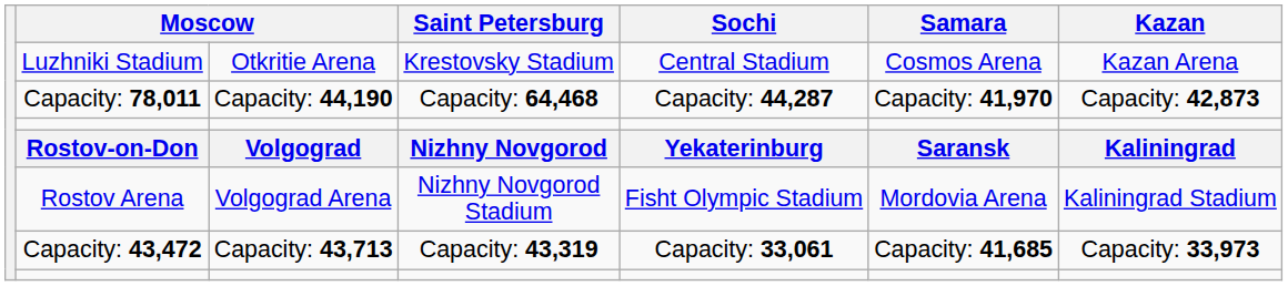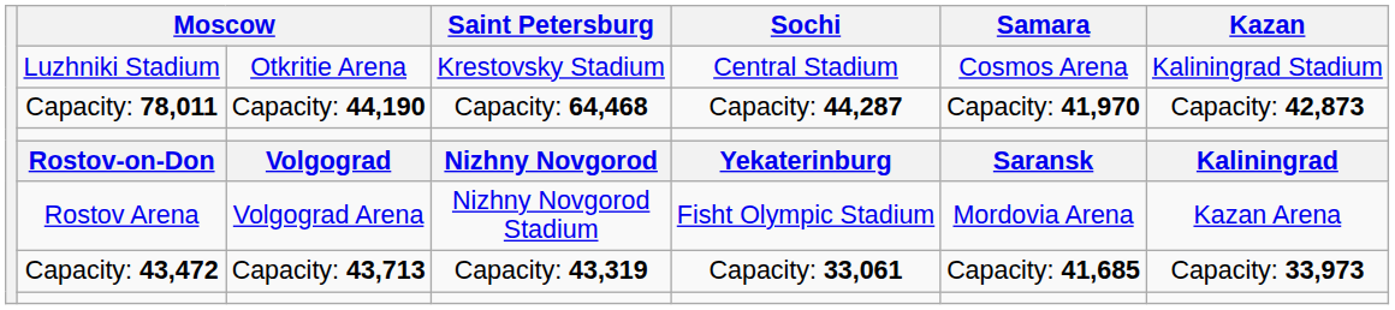Luzhniki Stadium | Kazan: Kazan Arena -> Kaliningrad Stadium
Rostov Arena | Kazan: Kaliningrad Stadium -> Kazan Arena
